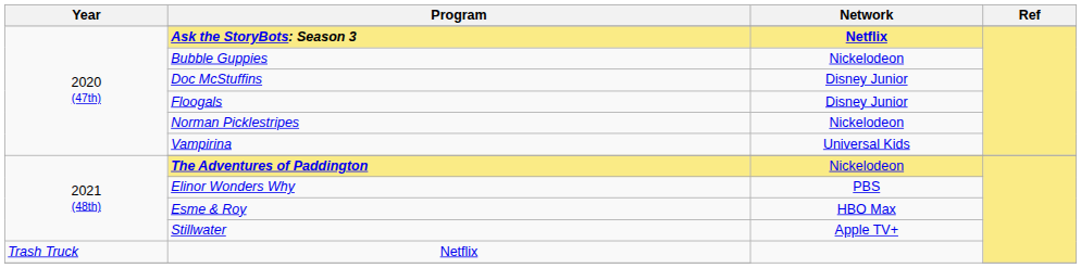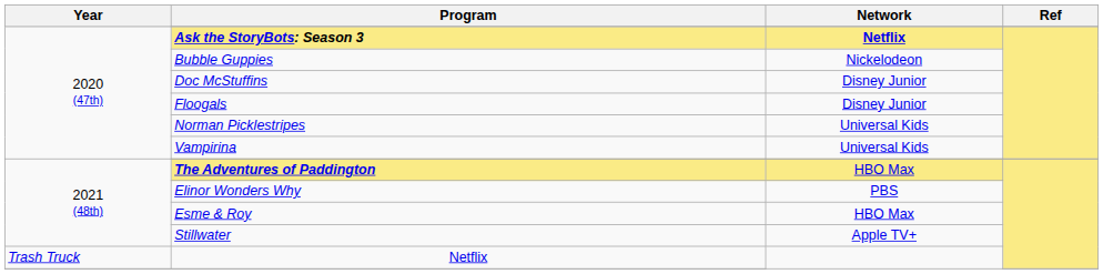Norman Picklestripes | Network: Nickelodeon -> Universal Kids
The Adventures of Paddington | Network: Nickelodeon -> HBO Max
